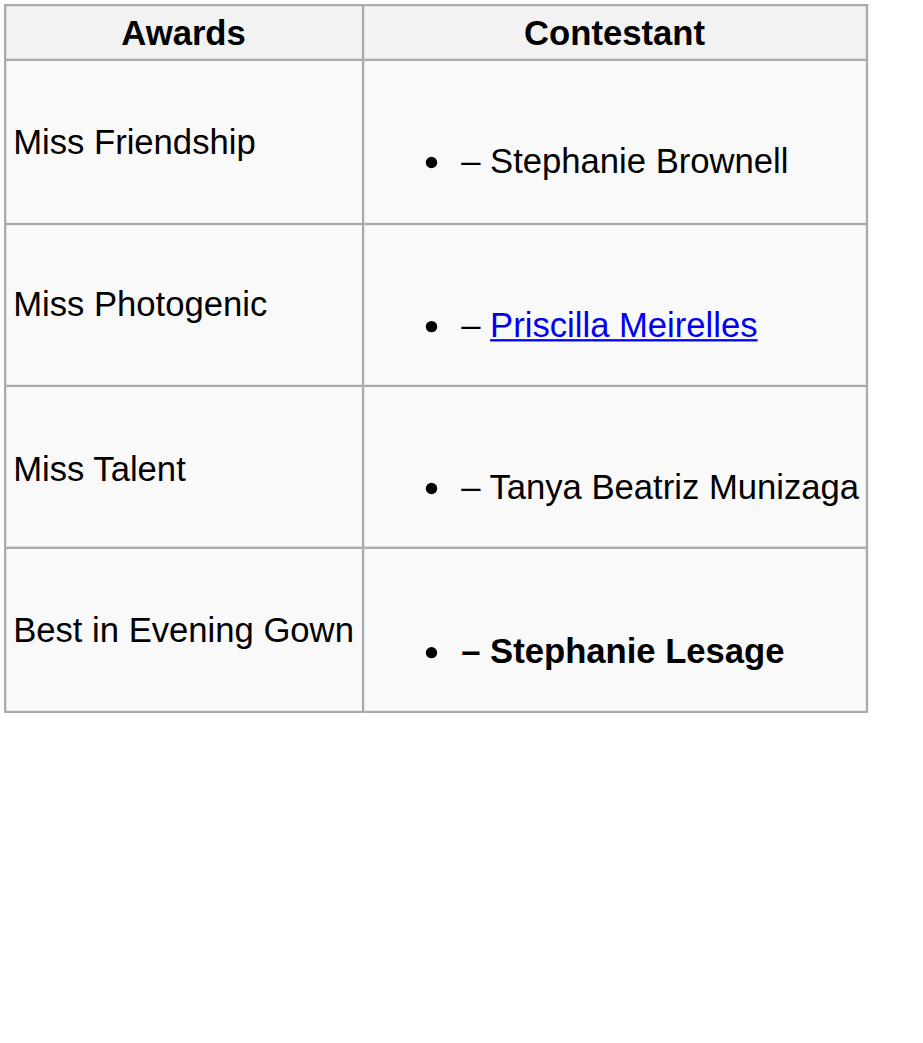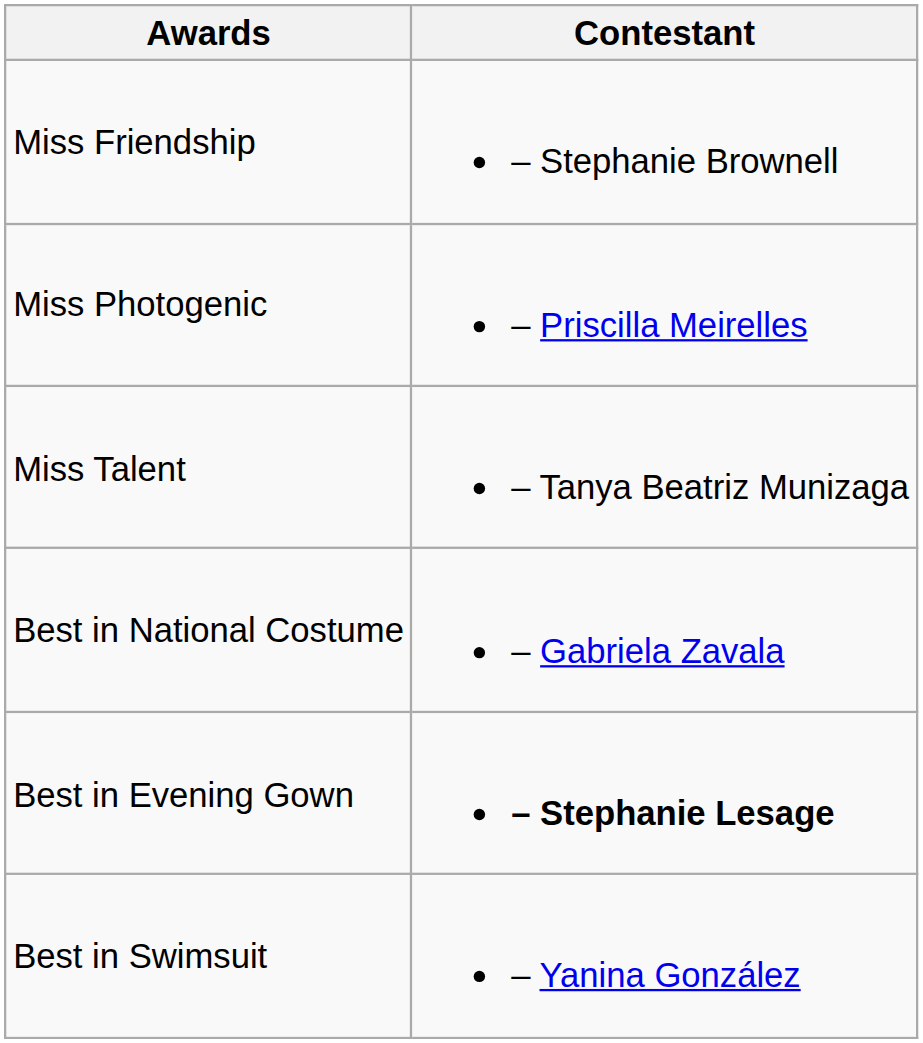+ row: Best in National Costume | – Gabriela Zavala
+ row: Best in Swimsuit | – Yanina González
